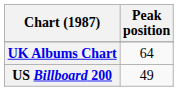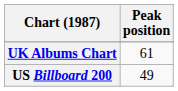UK Albums Chart | Peak position: 64 -> 61
